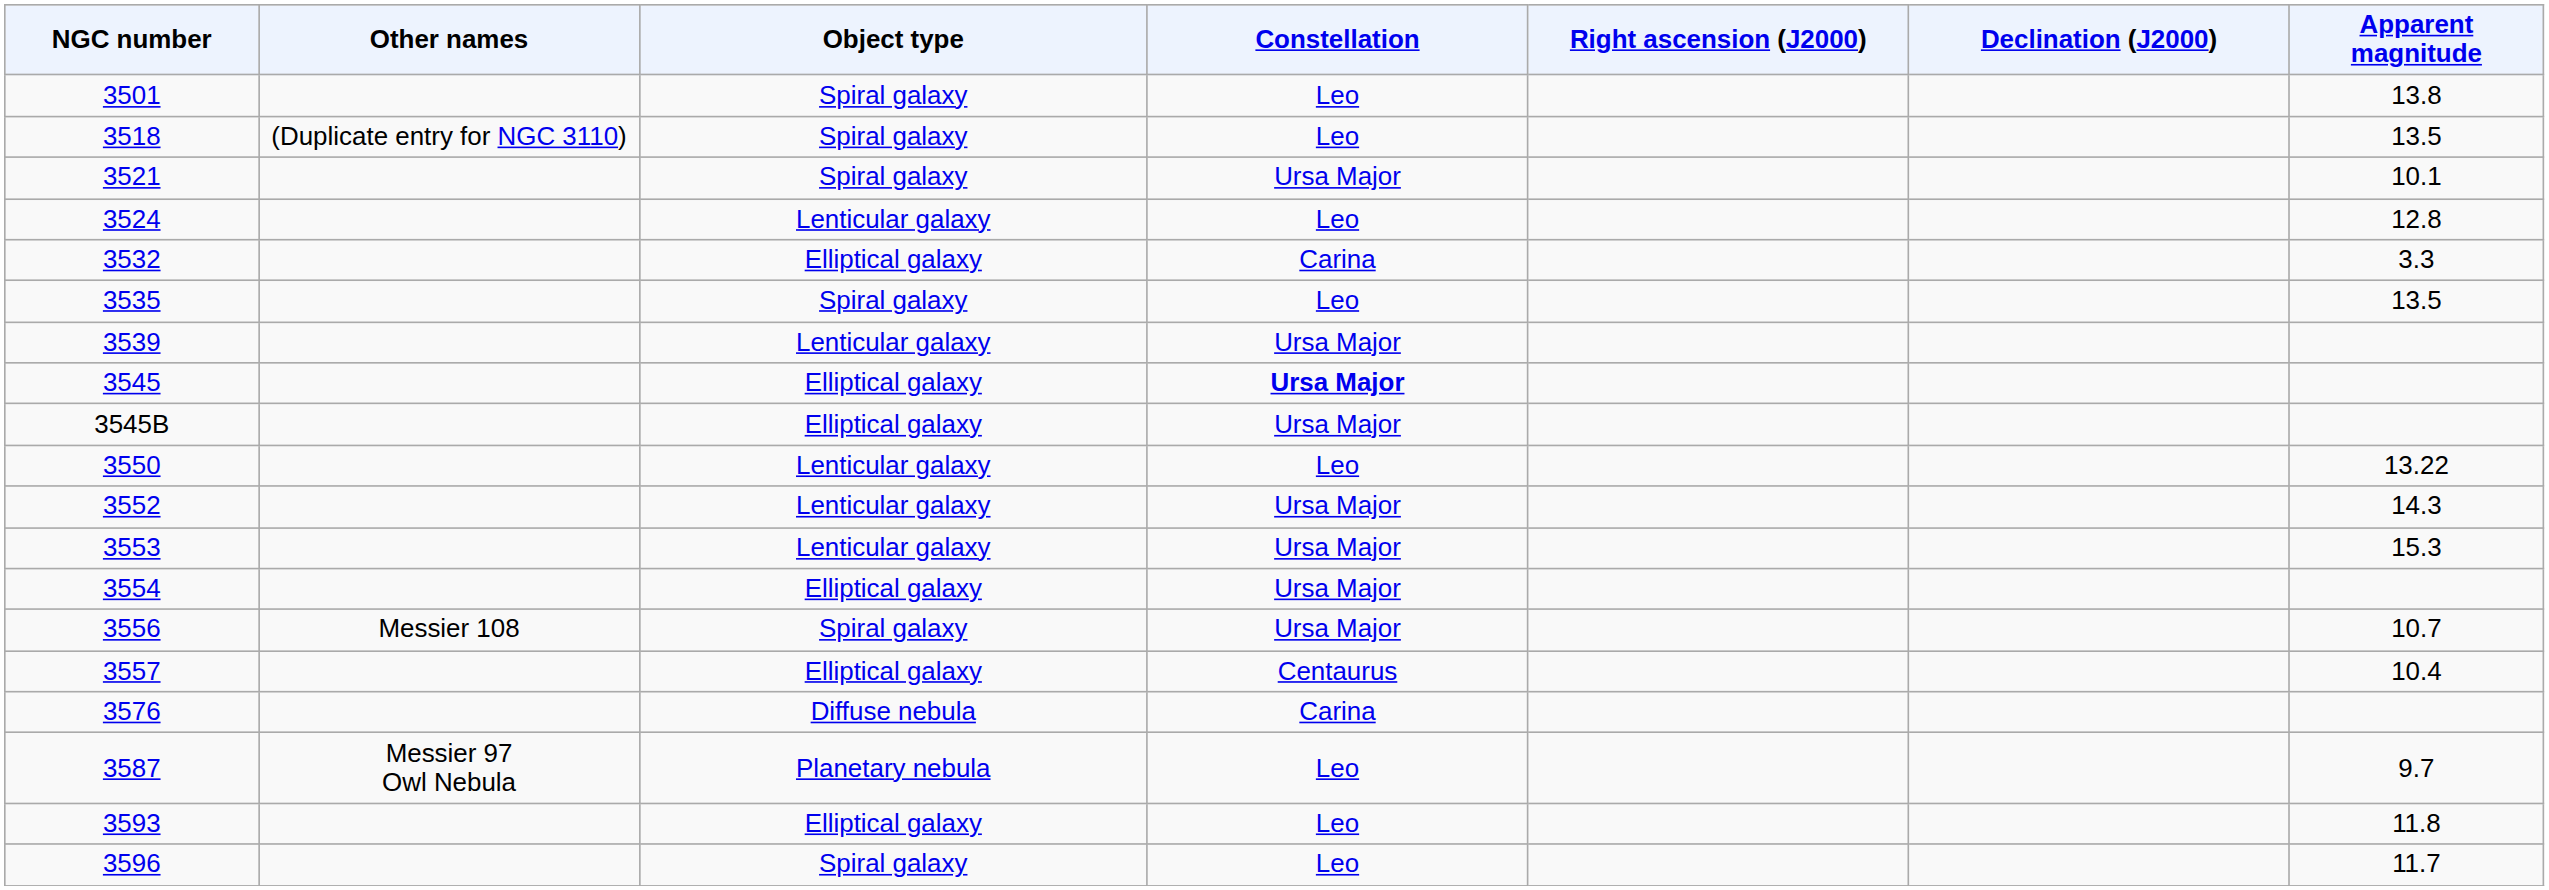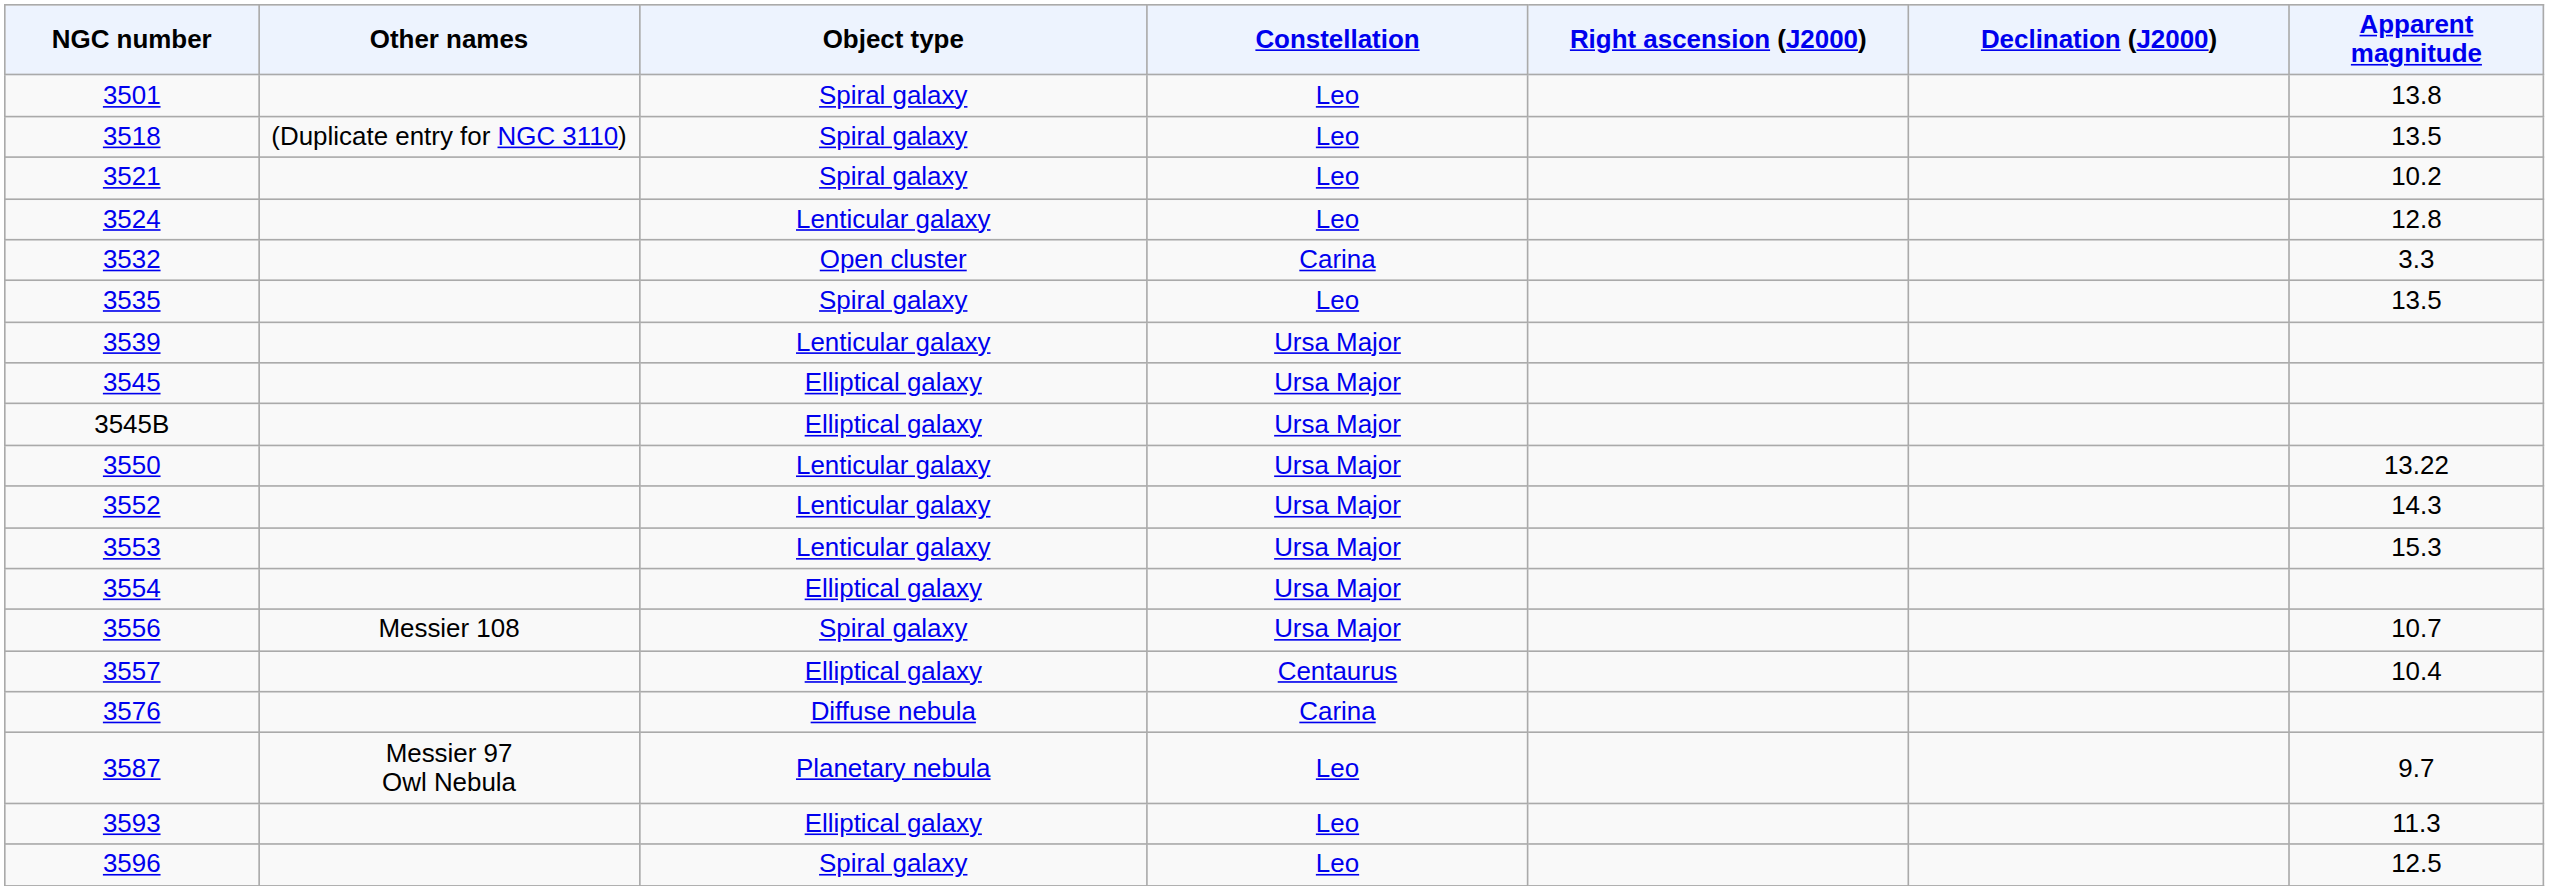3521 | Constellation: Ursa Major -> Leo
3521 | Apparent magnitude: 10.1 -> 10.2
3532 | Object type: Elliptical galaxy -> Open cluster
3545 | Constellation: bold -> normal
3550 | Constellation: Leo -> Ursa Major
3593 | Apparent magnitude: 11.8 -> 11.3
3596 | Apparent magnitude: 11.7 -> 12.5
